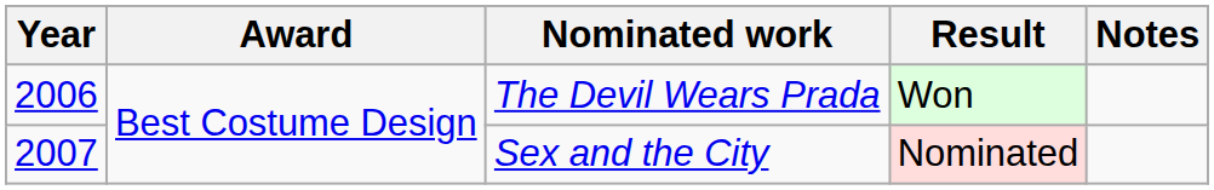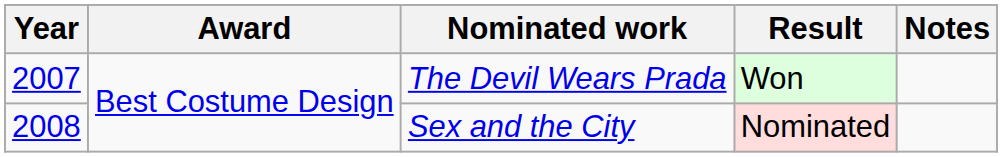The Devil Wears Prada | Year: 2006 -> 2007
Sex and the City | Year: 2007 -> 2008
